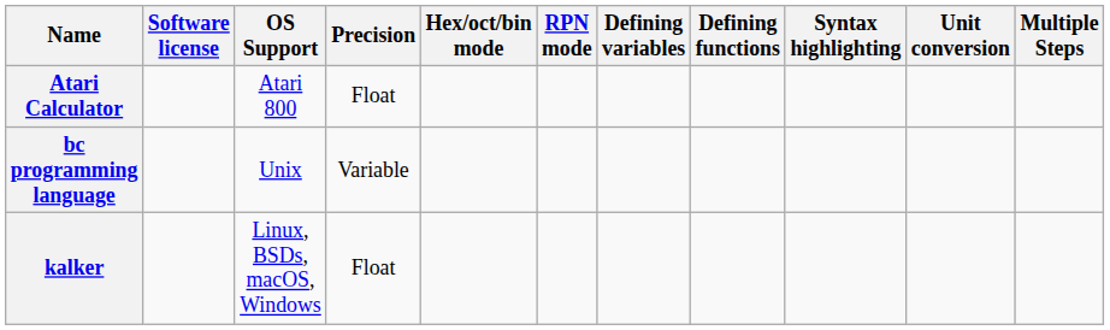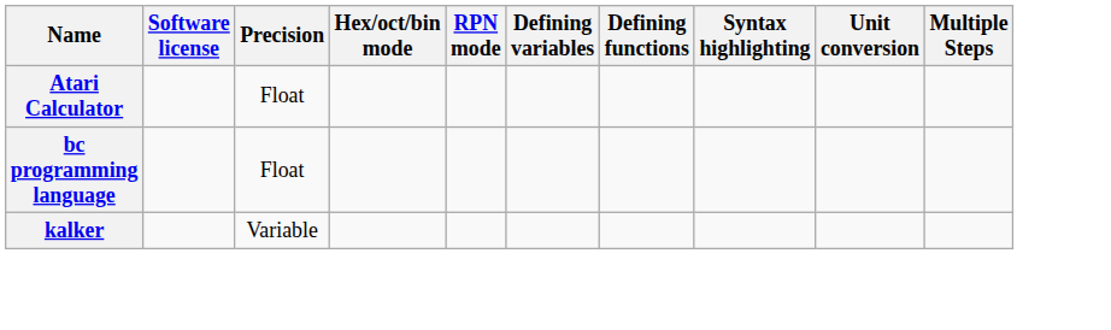- column: OS Support | Atari 800 | Unix | Linux, BSDs, macOS, Windows
bc programming language | Precision: Variable -> Float
kalker | Precision: Float -> Variable
